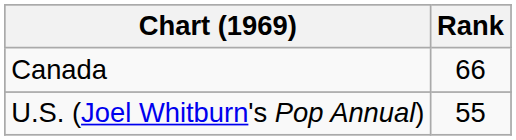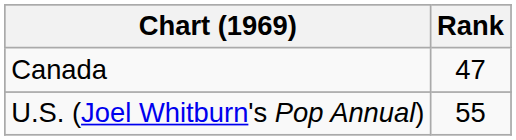Canada | Rank: 66 -> 47
